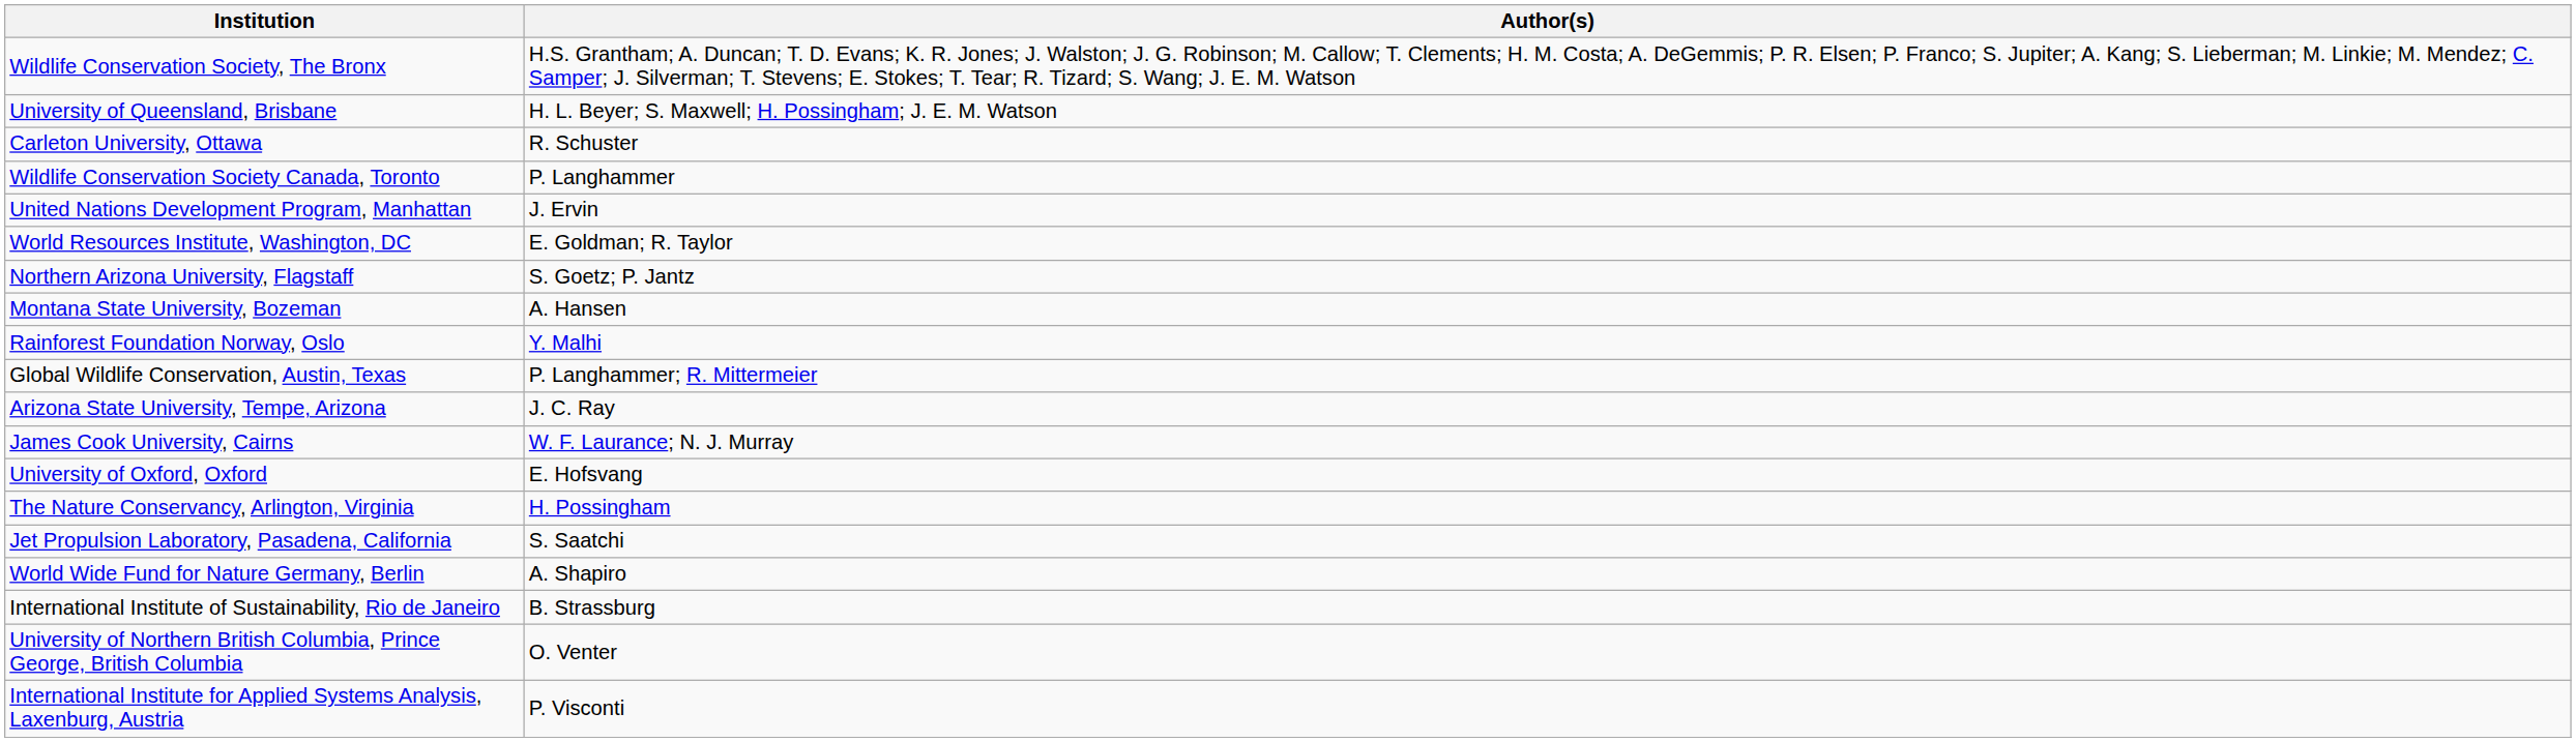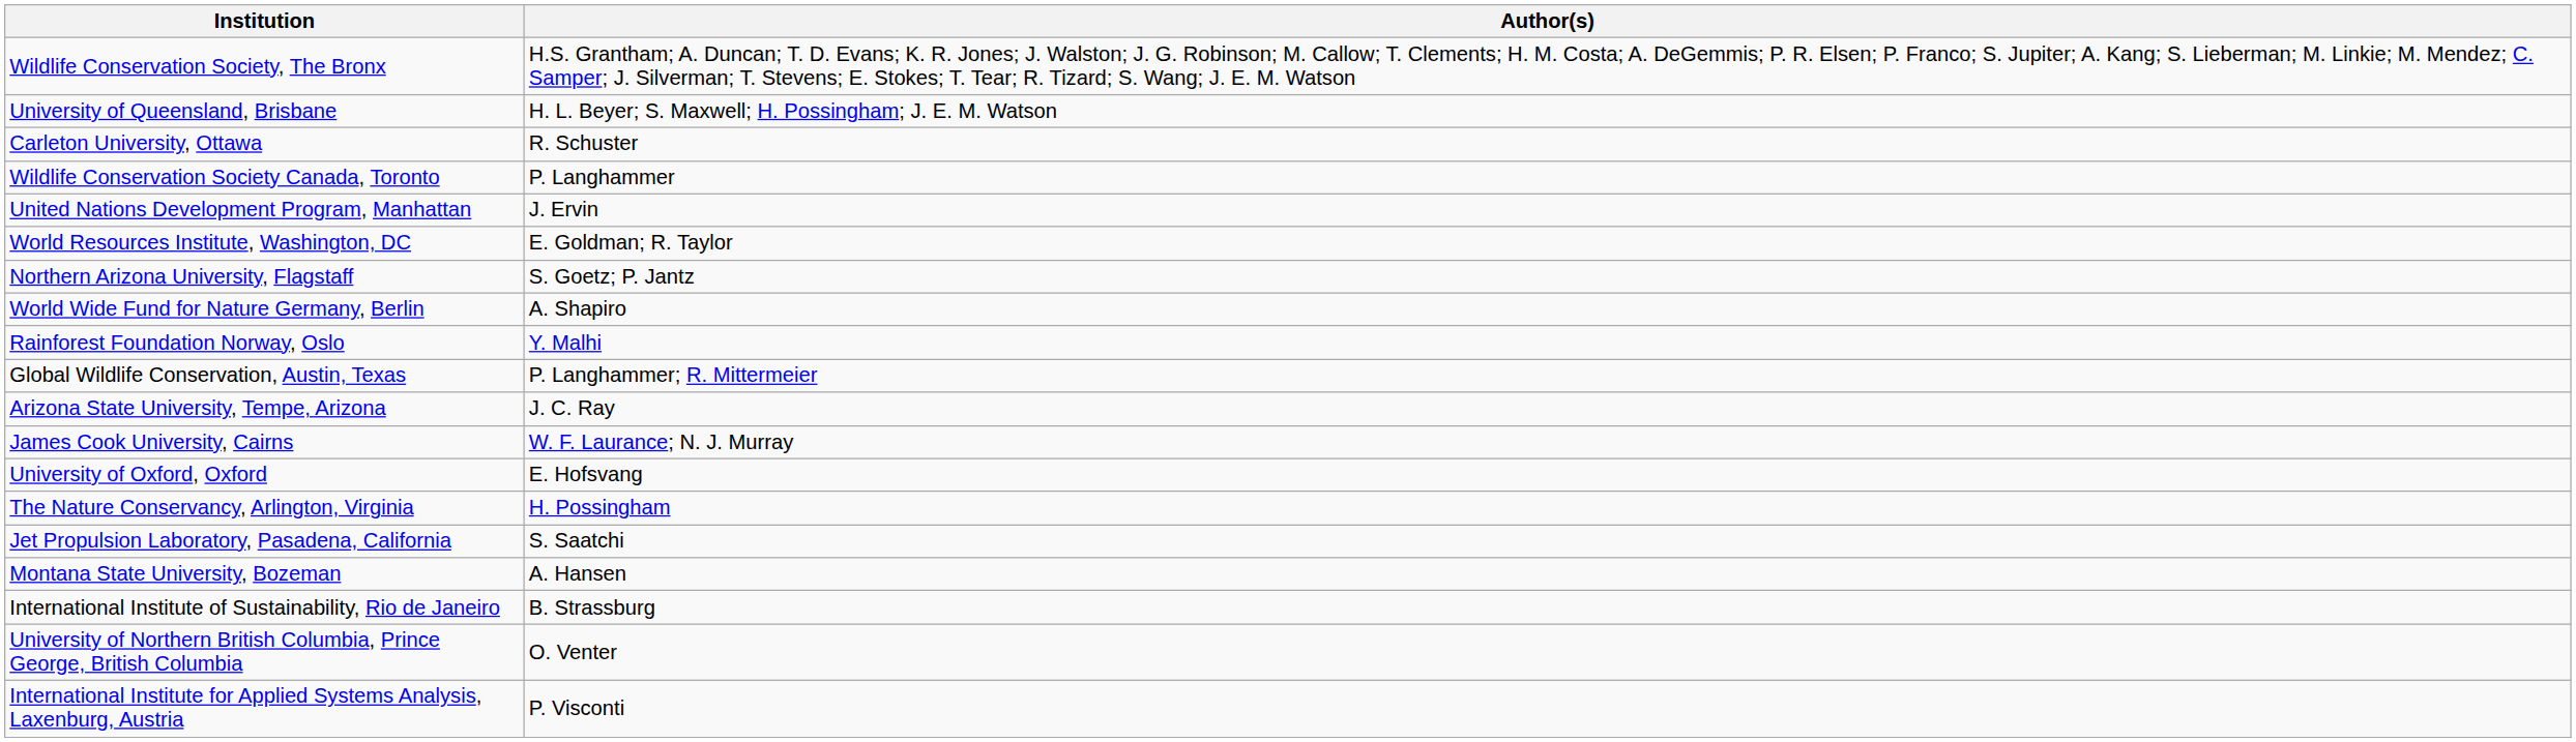rows swapped: Montana State University, Bozeman <-> World Wide Fund for Nature Germany, Berlin
